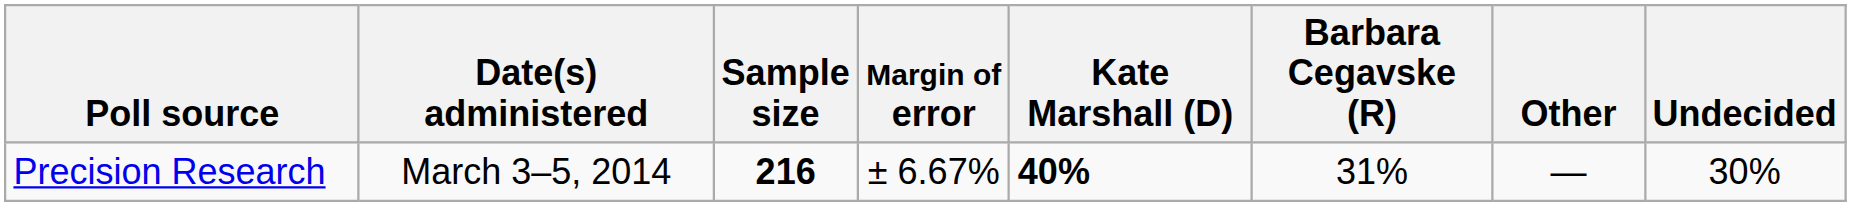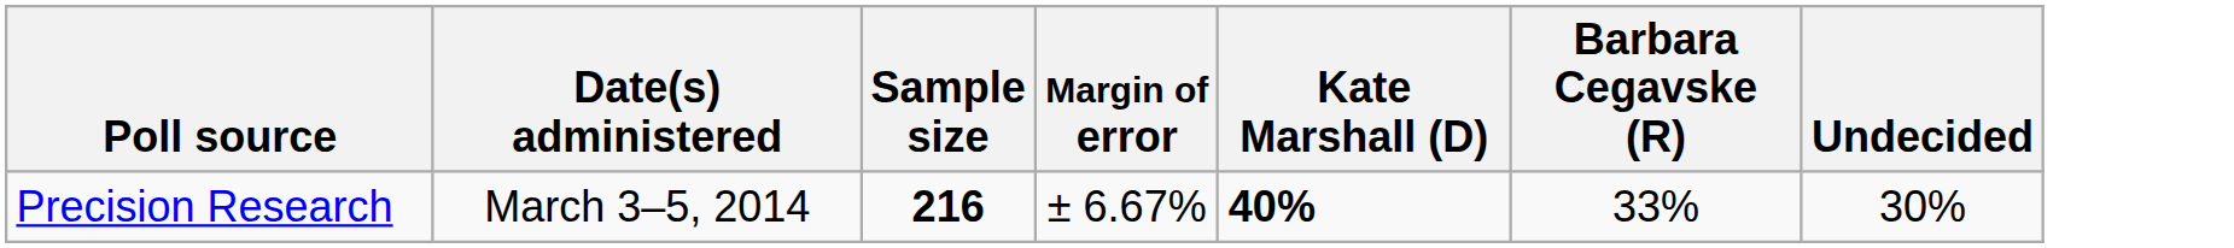- column: Other | —
Precision Research | Barbara Cegavske (R): 31% -> 33%
